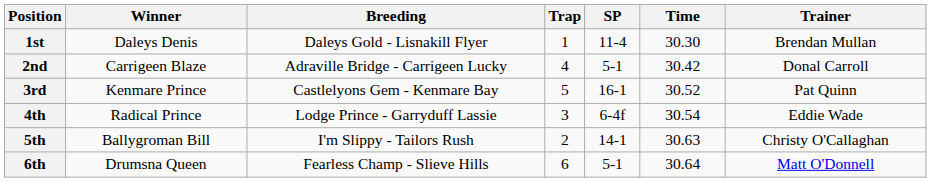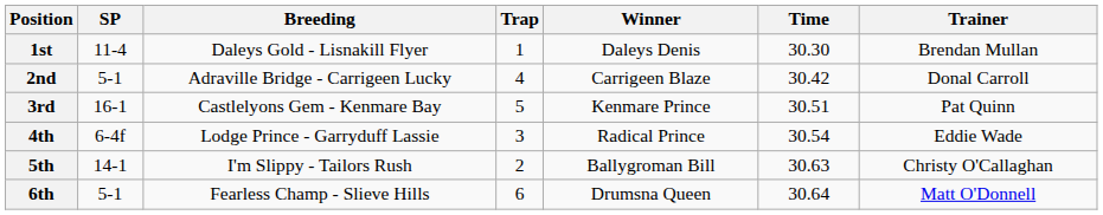columns swapped: Winner <-> SP
3rd | Time: 30.52 -> 30.51
